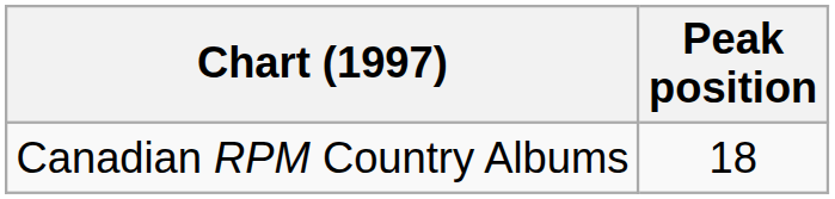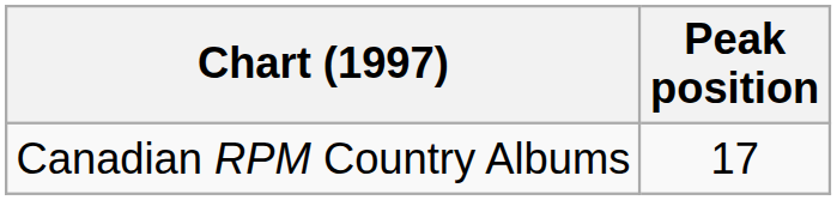Canadian RPM Country Albums | Peak position: 18 -> 17
